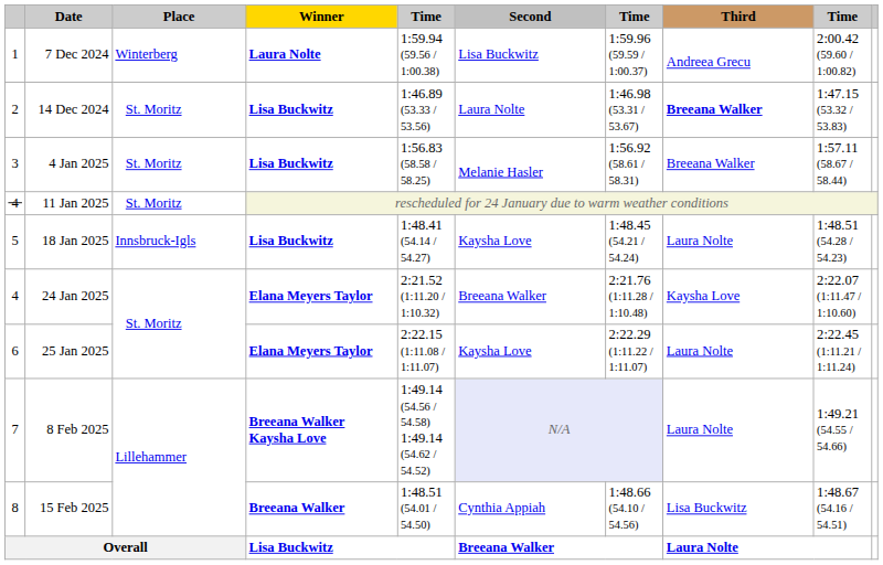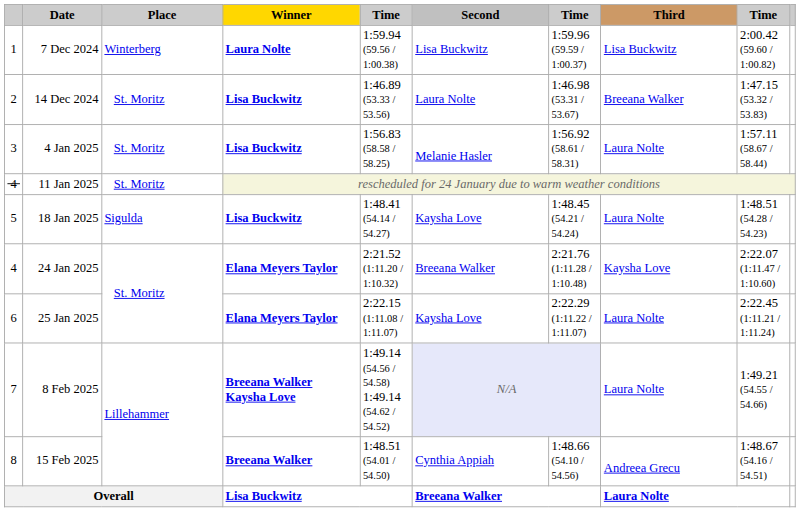7 Dec 2024 | Third: Andreea Grecu -> Lisa Buckwitz
14 Dec 2024 | Third: bold -> normal
4 Jan 2025 | Third: Breeana Walker -> Laura Nolte
18 Jan 2025 | Place: Innsbruck-Igls -> Sigulda
15 Feb 2025 | Third: Lisa Buckwitz -> Andreea Grecu
